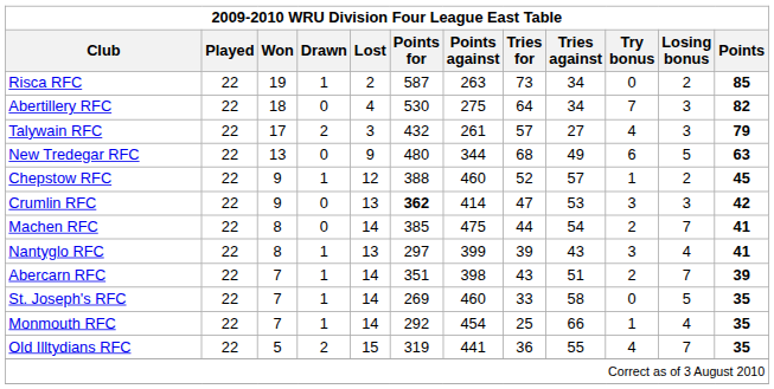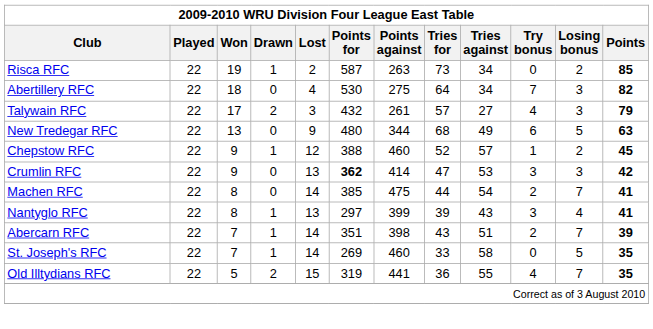- row: Monmouth RFC | 22 | 7 | 1 | 14 | 292 | 454 | 25 | 66 | 1 | 4 | 35
